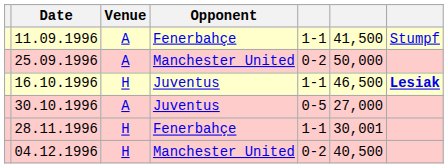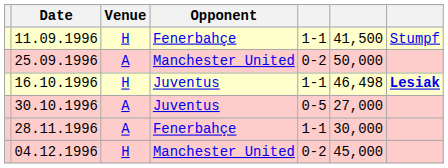11.09.1996 | Venue: A -> H
16.10.1996 | column 6: 46,500 -> 46,498
28.11.1996 | Venue: H -> A
28.11.1996 | column 6: 30,001 -> 30,000
04.12.1996 | column 6: 40,500 -> 45,000
